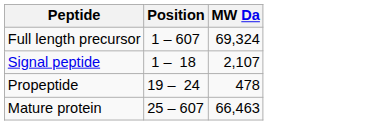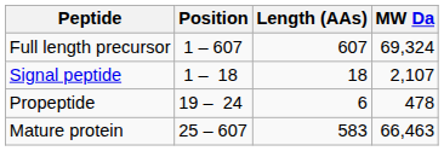+ column: Length (AAs) | 607 | 18 | 6 | 583
